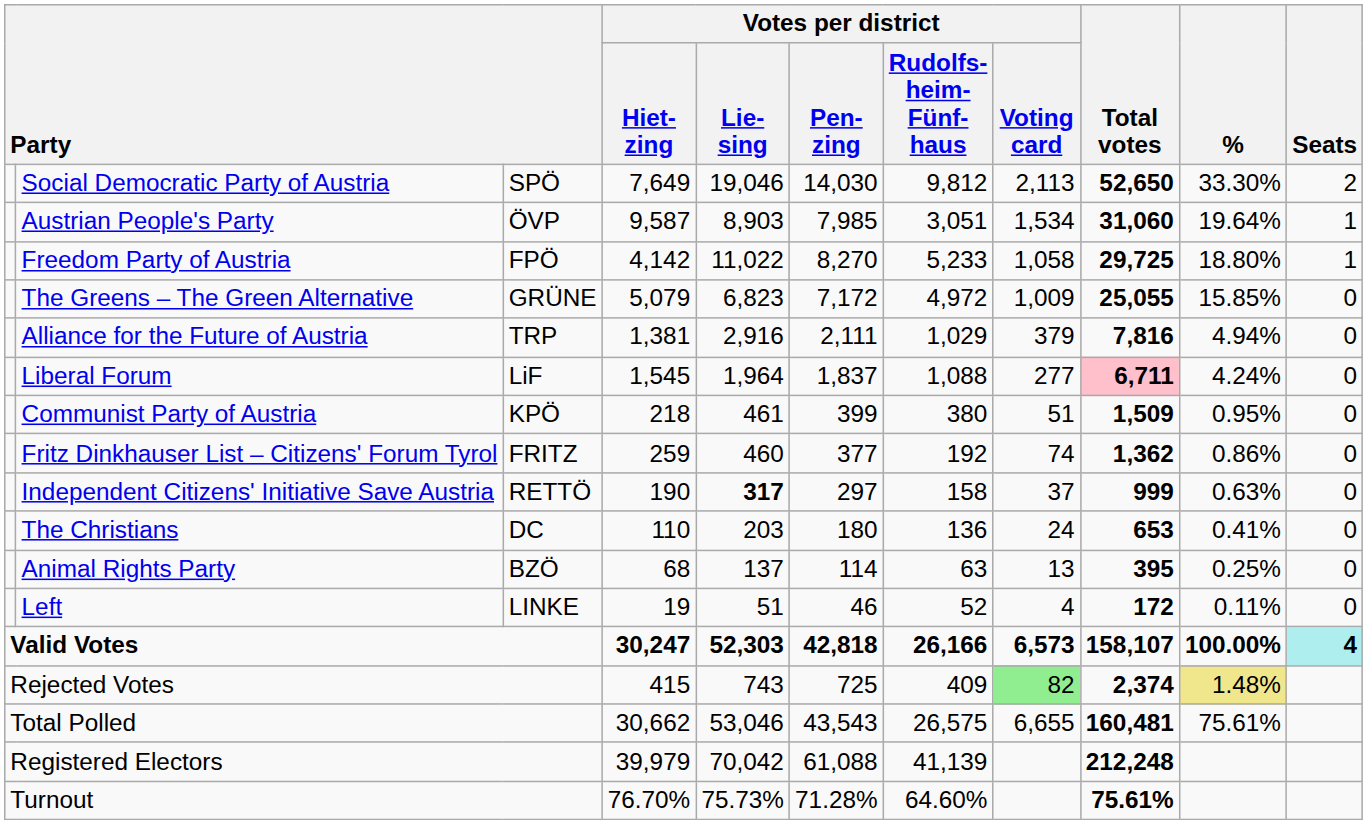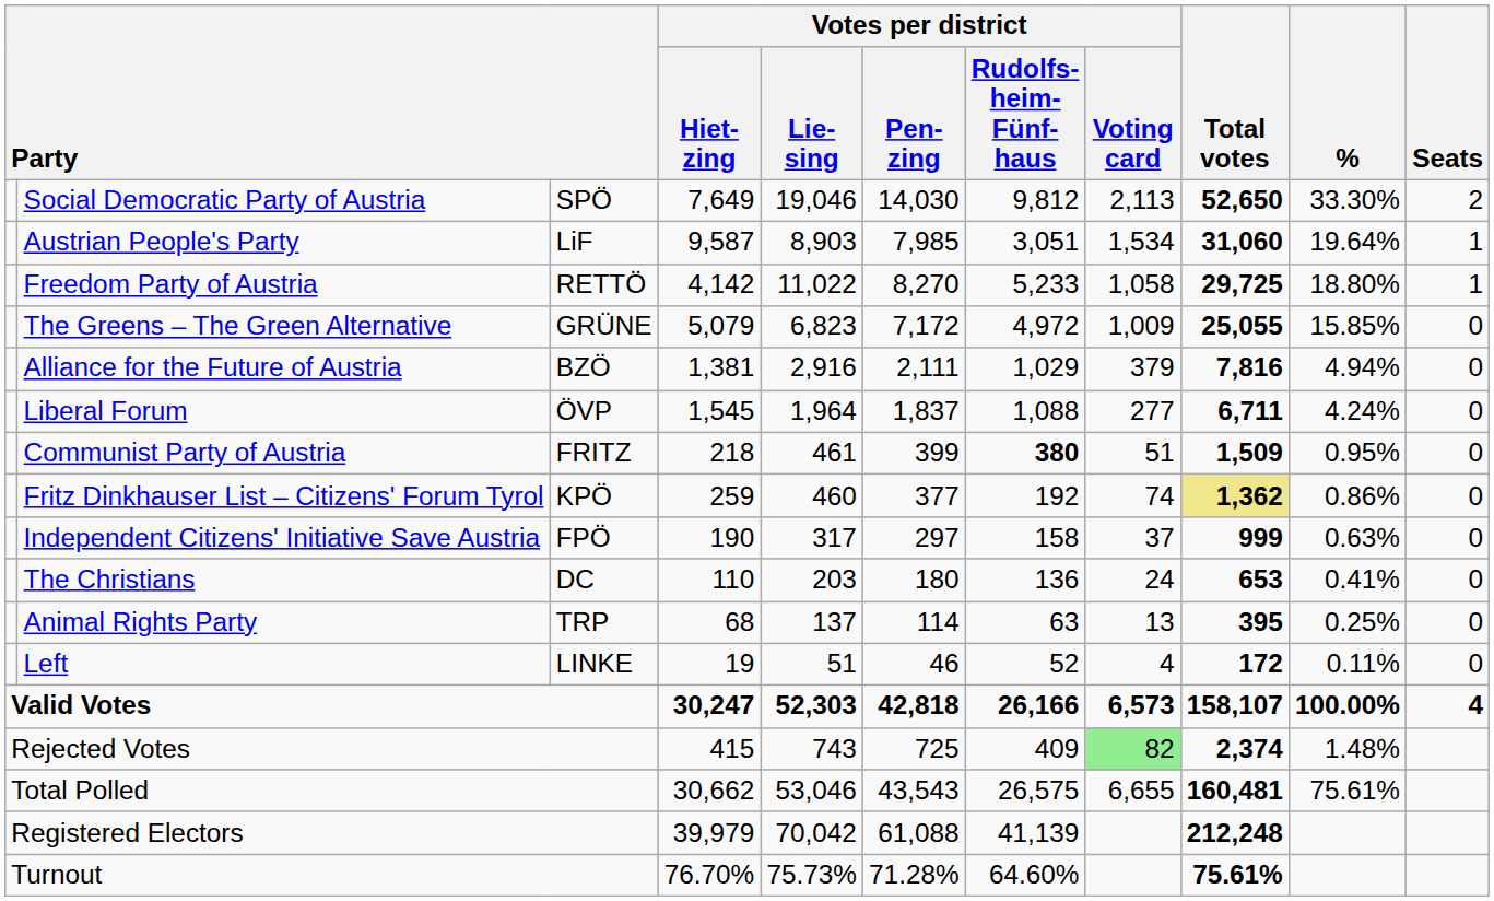Austrian People's Party | column 3: ÖVP -> LiF
Freedom Party of Austria | column 3: FPÖ -> RETTÖ
Alliance for the Future of Austria | column 3: TRP -> BZÖ
Liberal Forum | column 3: LiF -> ÖVP
Liberal Forum | Total votes: pink background -> no background
Communist Party of Austria | column 3: KPÖ -> FRITZ
Communist Party of Austria | Votes per district / Rudolfs- heim- Fünf- haus: normal -> bold
Fritz Dinkhauser List – Citizens' Forum Tyrol | column 3: FRITZ -> KPÖ
Fritz Dinkhauser List – Citizens' Forum Tyrol | Total votes: no background -> khaki background
Independent Citizens' Initiative Save Austria | column 3: RETTÖ -> FPÖ
Independent Citizens' Initiative Save Austria | Votes per district / Lie- sing: bold -> normal
Animal Rights Party | column 3: BZÖ -> TRP
Valid Votes | Seats: paleturquoise background -> no background
Rejected Votes | %: khaki background -> no background
